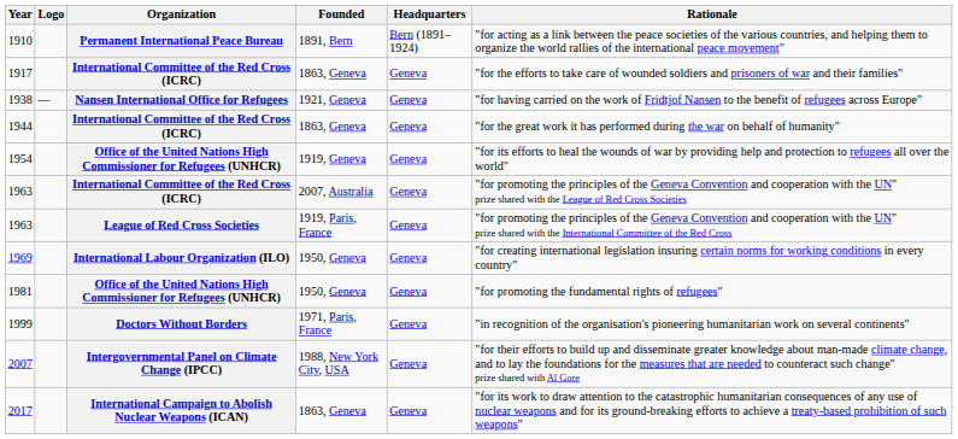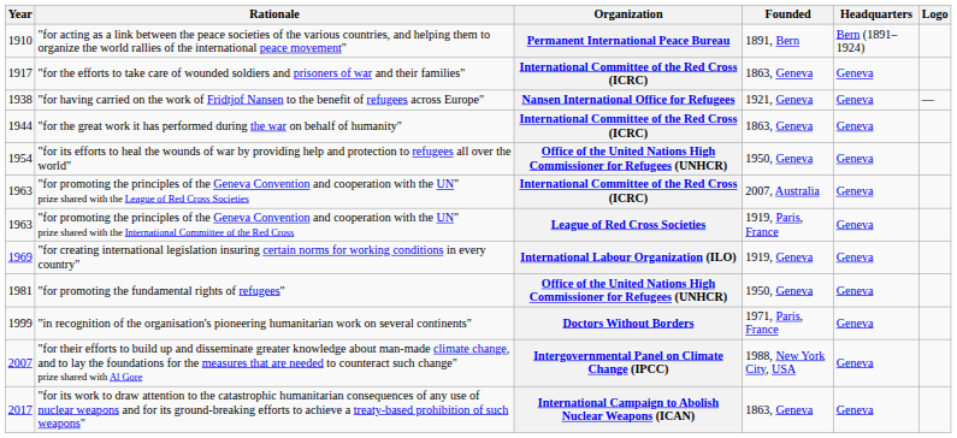columns swapped: Logo <-> Rationale
1954 | Founded: 1919, Geneva -> 1950, Geneva
1969 | Founded: 1950, Geneva -> 1919, Geneva
